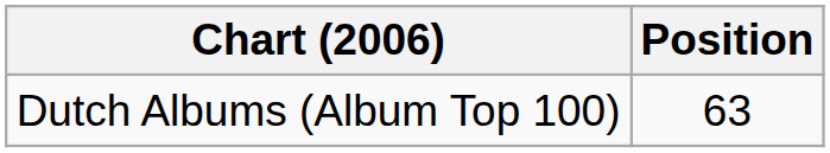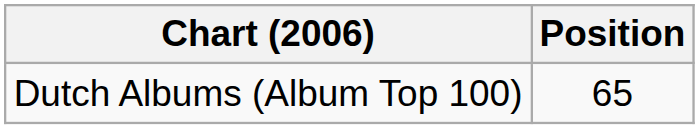Dutch Albums (Album Top 100) | Position: 63 -> 65
